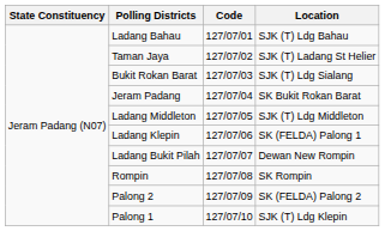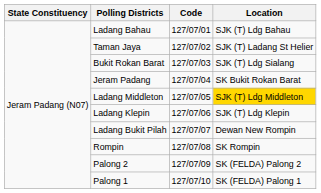Ladang Middleton | Location: no background -> gold background
Ladang Klepin | Location: SK (FELDA) Palong 1 -> SJK (T) Ldg Klepin
Palong 1 | Location: SJK (T) Ldg Klepin -> SK (FELDA) Palong 1
